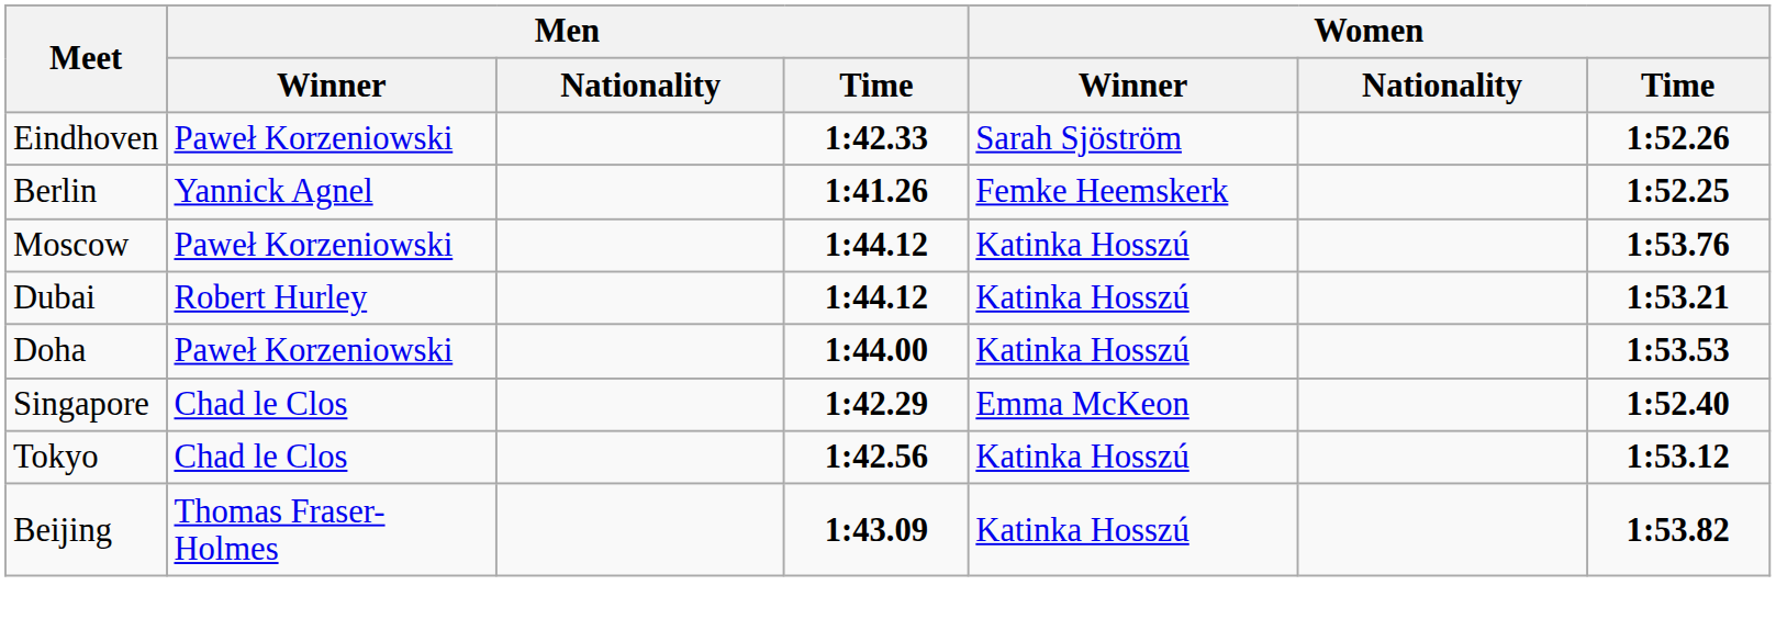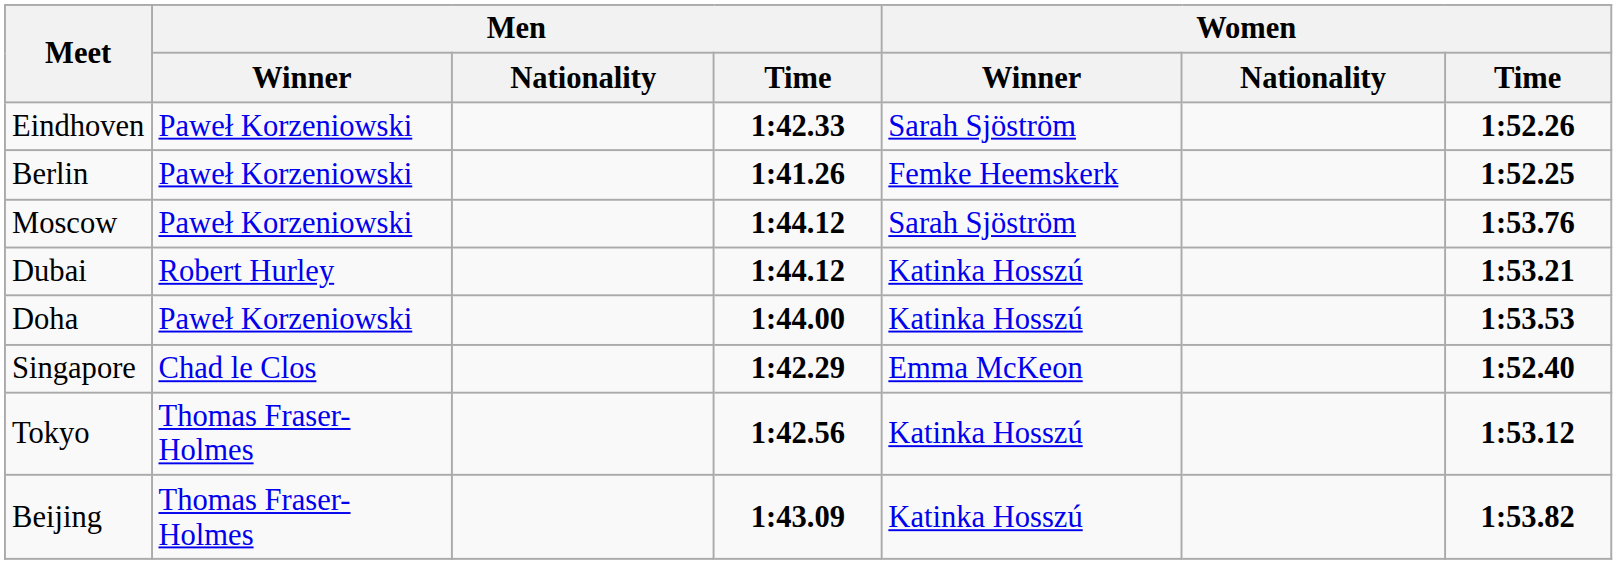Berlin | Men / Winner: Yannick Agnel -> Paweł Korzeniowski
Moscow | Women / Winner: Katinka Hosszú -> Sarah Sjöström
Tokyo | Men / Winner: Chad le Clos -> Thomas Fraser-Holmes
